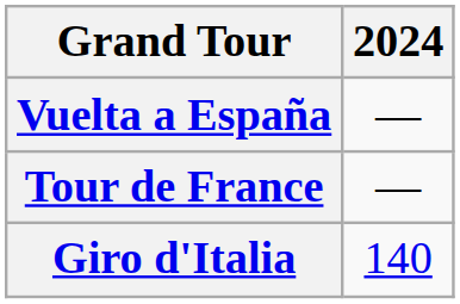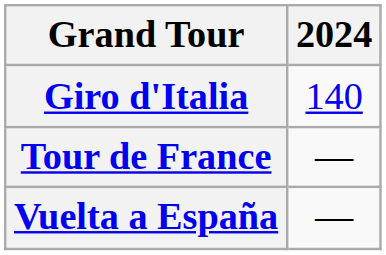rows swapped: Giro d'Italia <-> Vuelta a España
